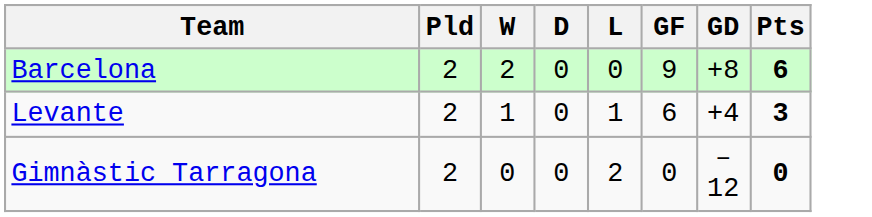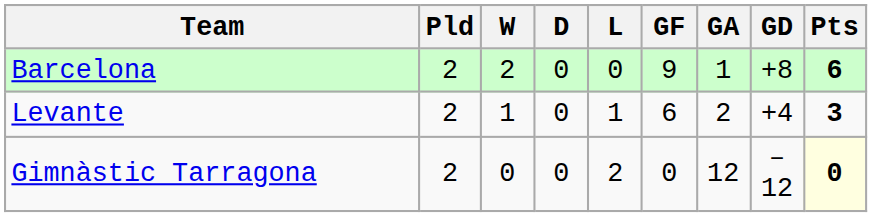+ column: GA | 1 | 2 | 12
Gimnàstic Tarragona | Pts: no background -> lightyellow background
